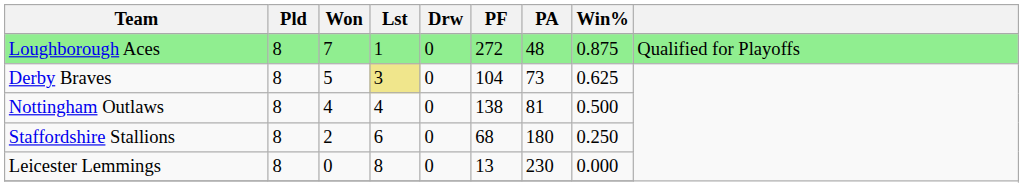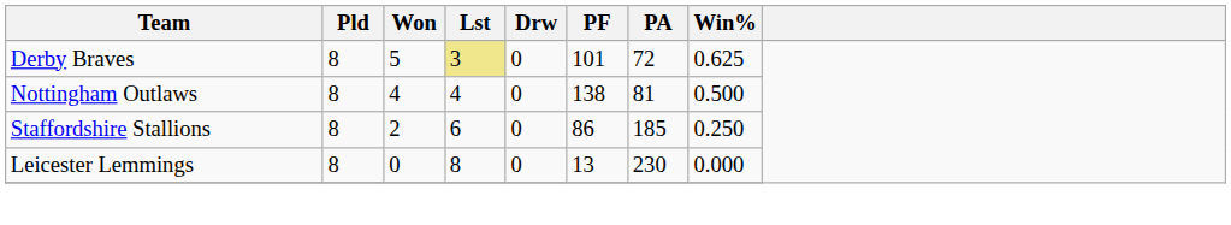- row: Loughborough Aces | 8 | 7 | 1 | 0 | 272 | 48 | 0.875 | Qualified for Playoffs
Derby Braves | PF: 104 -> 101
Derby Braves | PA: 73 -> 72
Staffordshire Stallions | PF: 68 -> 86
Staffordshire Stallions | PA: 180 -> 185
